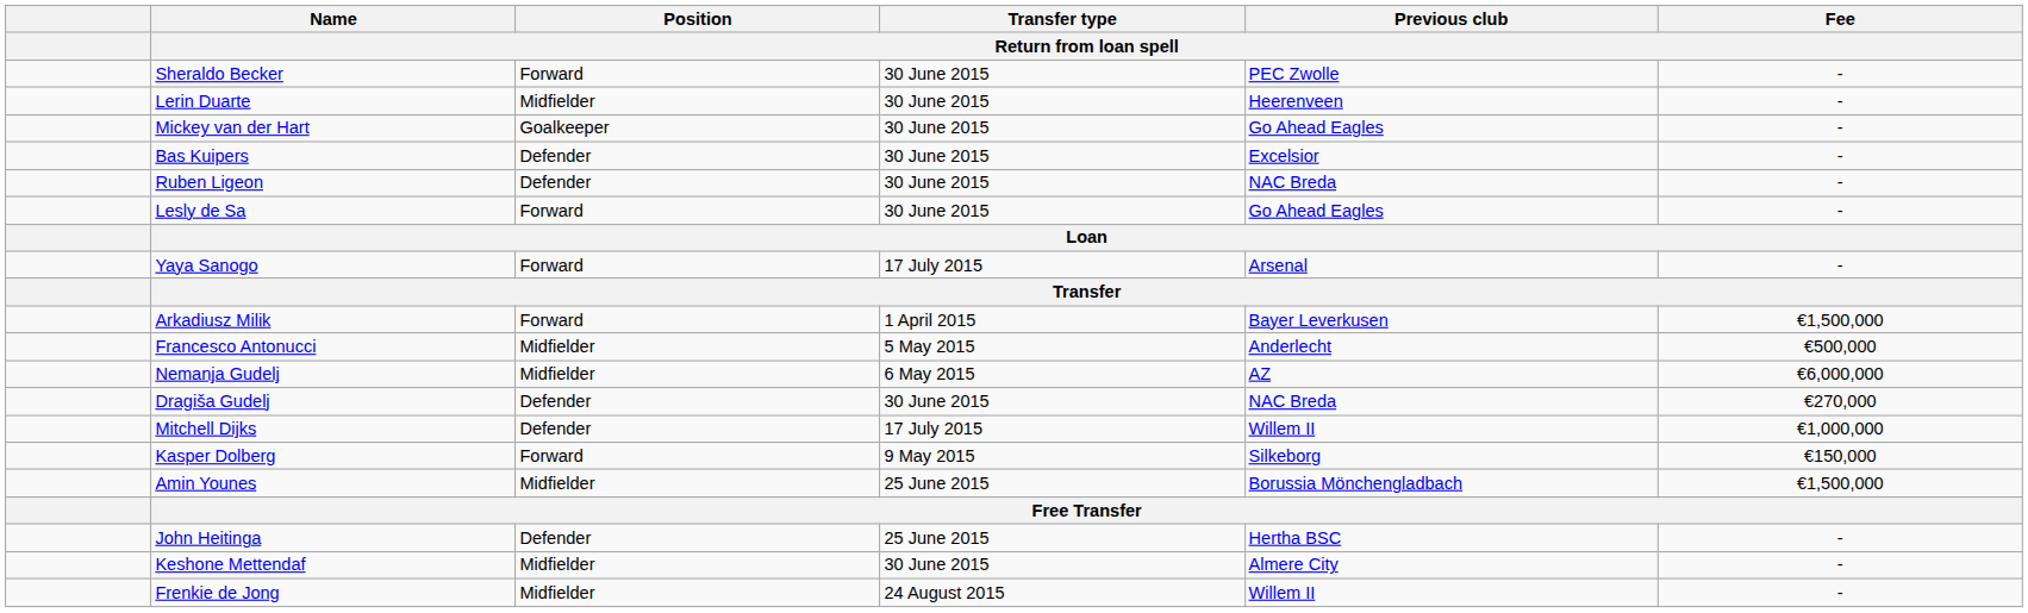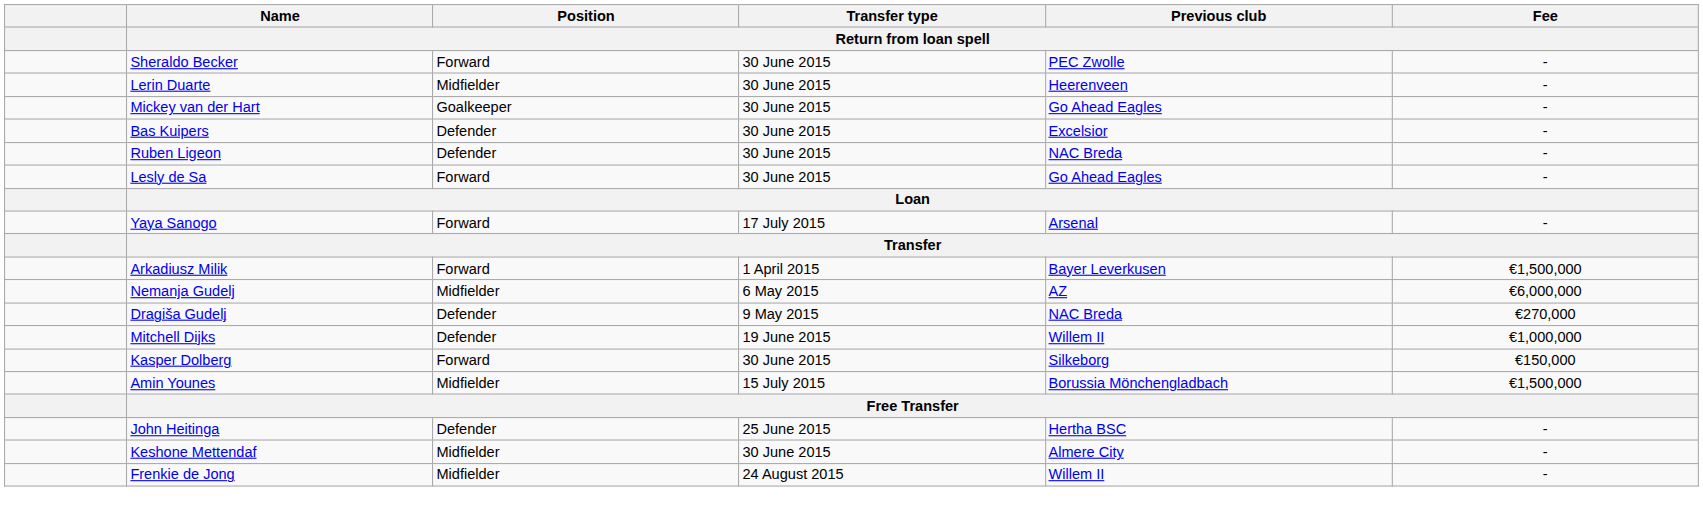- row: Francesco Antonucci | Midfielder | 5 May 2015 | Anderlecht | €500,000
Dragiša Gudelj | Transfer type / Return from loan spell: 30 June 2015 -> 9 May 2015
Mitchell Dijks | Transfer type / Return from loan spell: 17 July 2015 -> 19 June 2015
Kasper Dolberg | Transfer type / Return from loan spell: 9 May 2015 -> 30 June 2015
Amin Younes | Transfer type / Return from loan spell: 25 June 2015 -> 15 July 2015
